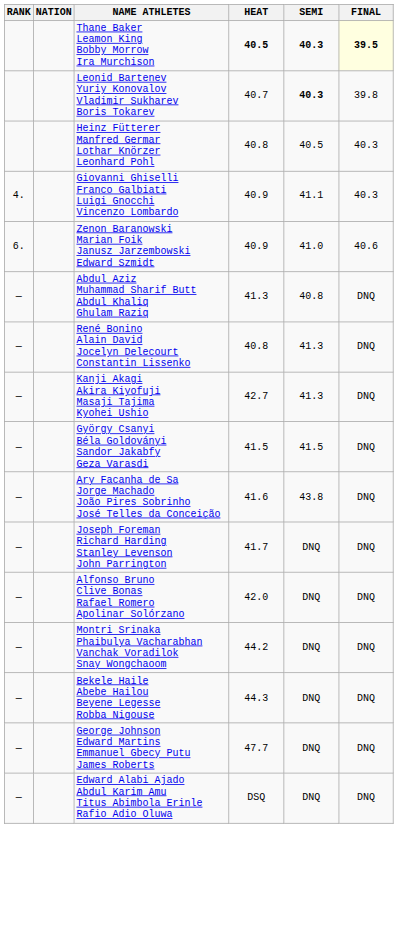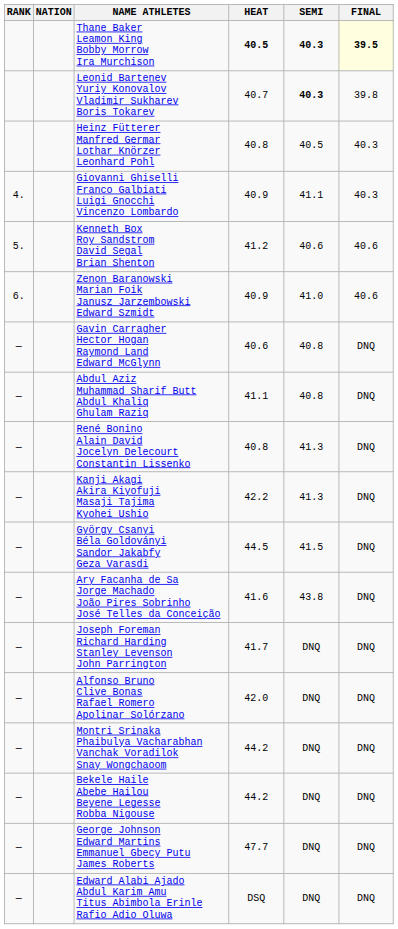+ row: 5. | Kenneth Box Roy Sandstrom David Segal Brian Shenton | 41.2 | 40.6 | 40.6
+ row: — | Gavin Carragher Hector Hogan Raymond Land Edward McGlynn | 40.6 | 40.8 | DNQ
Abdul Aziz Muhammad Sharif Butt Abdul Khaliq Ghulam Raziq | HEAT: 41.3 -> 41.1
Kanji Akagi Akira Kiyofuji Masaji Tajima Kyohei Ushio | HEAT: 42.7 -> 42.2
György Csanyi Béla Goldoványi Sandor Jakabfy Geza Varasdi | HEAT: 41.5 -> 44.5
Bekele Haile Abebe Hailou Beyene Legesse Robba Nigouse | HEAT: 44.3 -> 44.2
